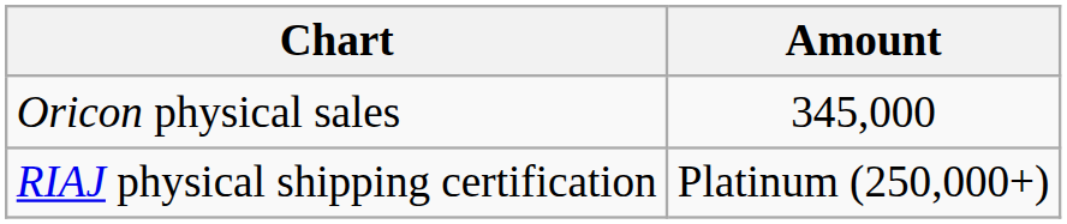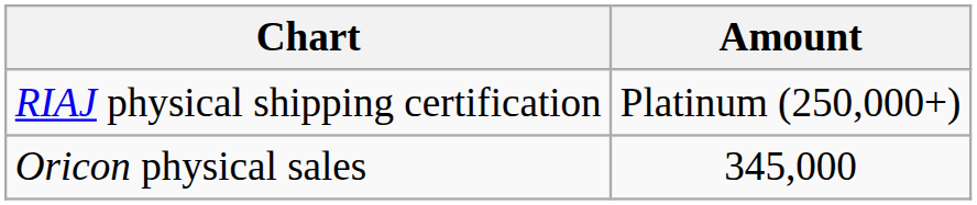rows swapped: Oricon physical sales <-> RIAJ physical shipping certification
